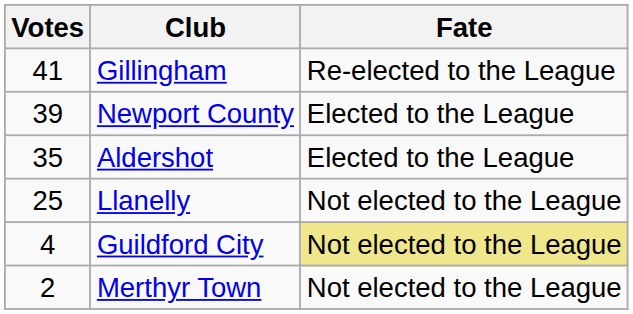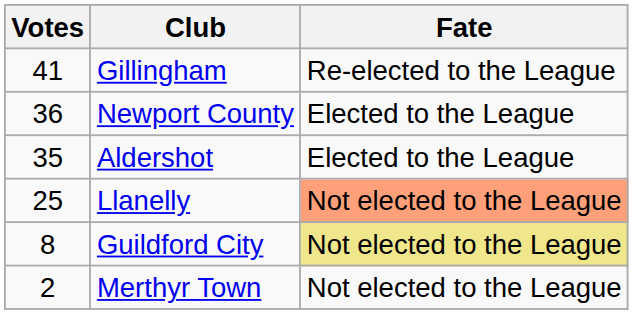Newport County | Votes: 39 -> 36
Llanelly | Fate: no background -> lightsalmon background
Guildford City | Votes: 4 -> 8
